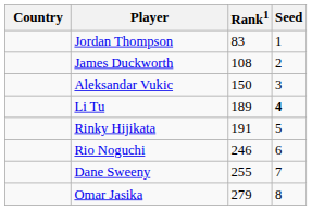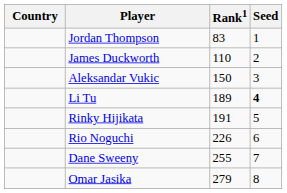James Duckworth | Rank1: 108 -> 110
Rio Noguchi | Rank1: 246 -> 226
